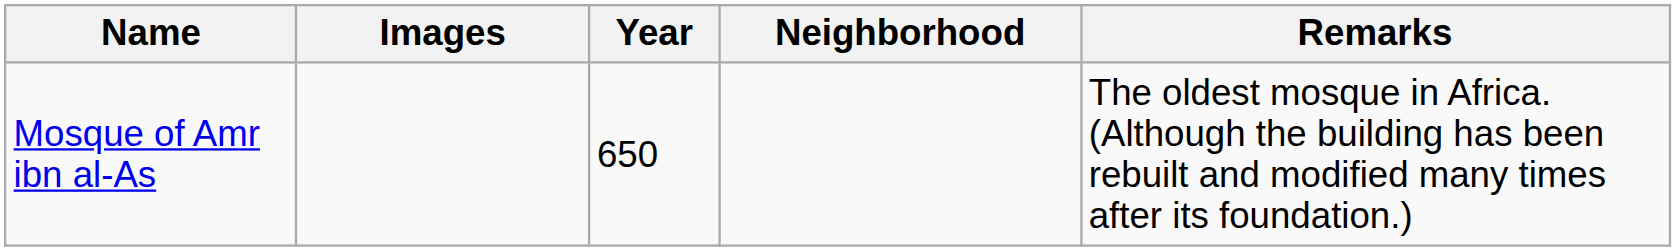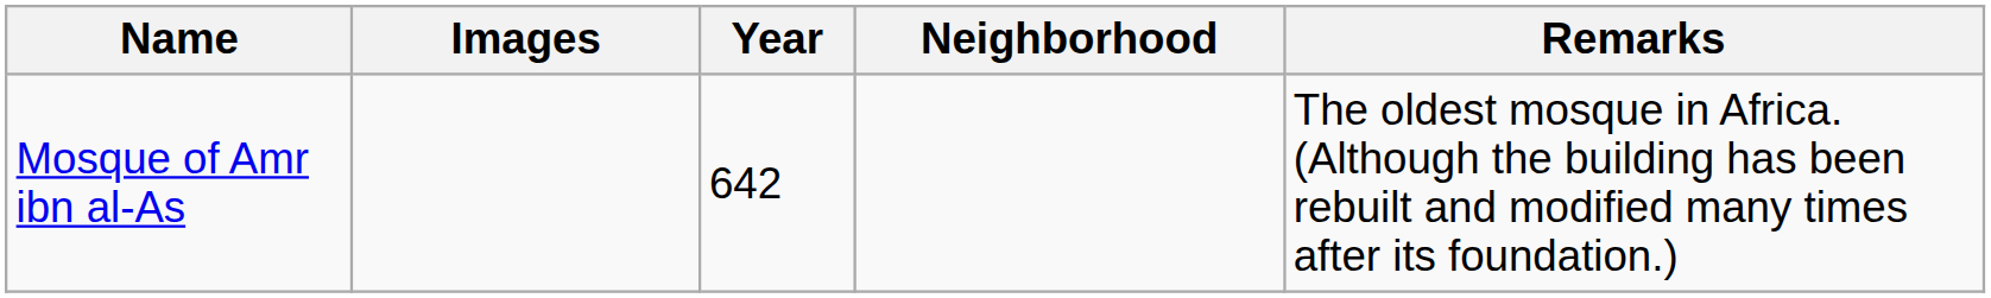Mosque of Amr ibn al-As | Year: 650 -> 642
